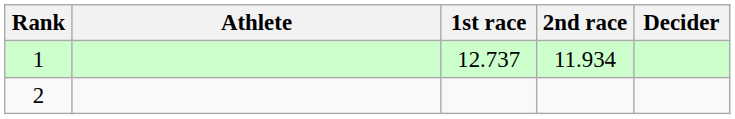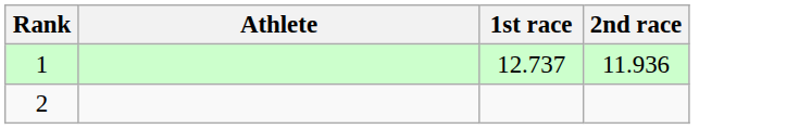- column: Decider
1 | 2nd race: 11.934 -> 11.936
